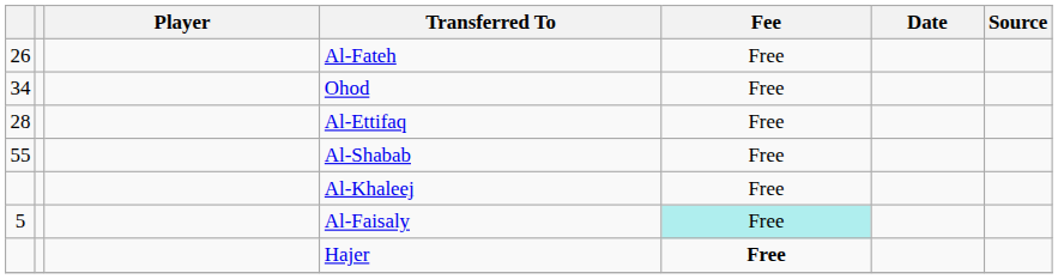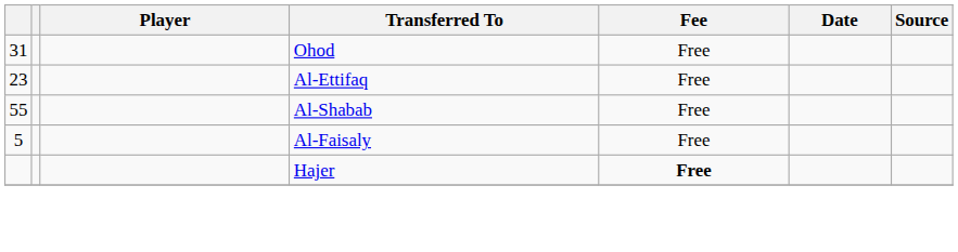- row: 26 | Al-Fateh | Free
Ohod | column 1: 34 -> 31
Al-Ettifaq | column 1: 28 -> 23
- row: Al-Khaleej | Free
Al-Faisaly | Fee: paleturquoise background -> no background
